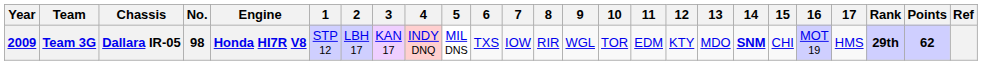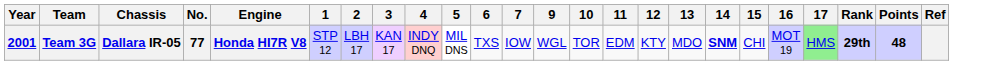- column: 8 | RIR
Team 3G | Year: 2009 -> 2001
Team 3G | No.: 98 -> 77
Team 3G | 17: no background -> lightgreen background
Team 3G | Points: 62 -> 48
